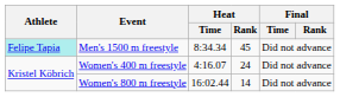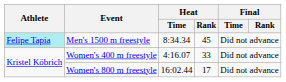Women's 400 m freestyle | Heat / Rank: 24 -> 33
Women's 800 m freestyle | Heat / Rank: 14 -> 17
